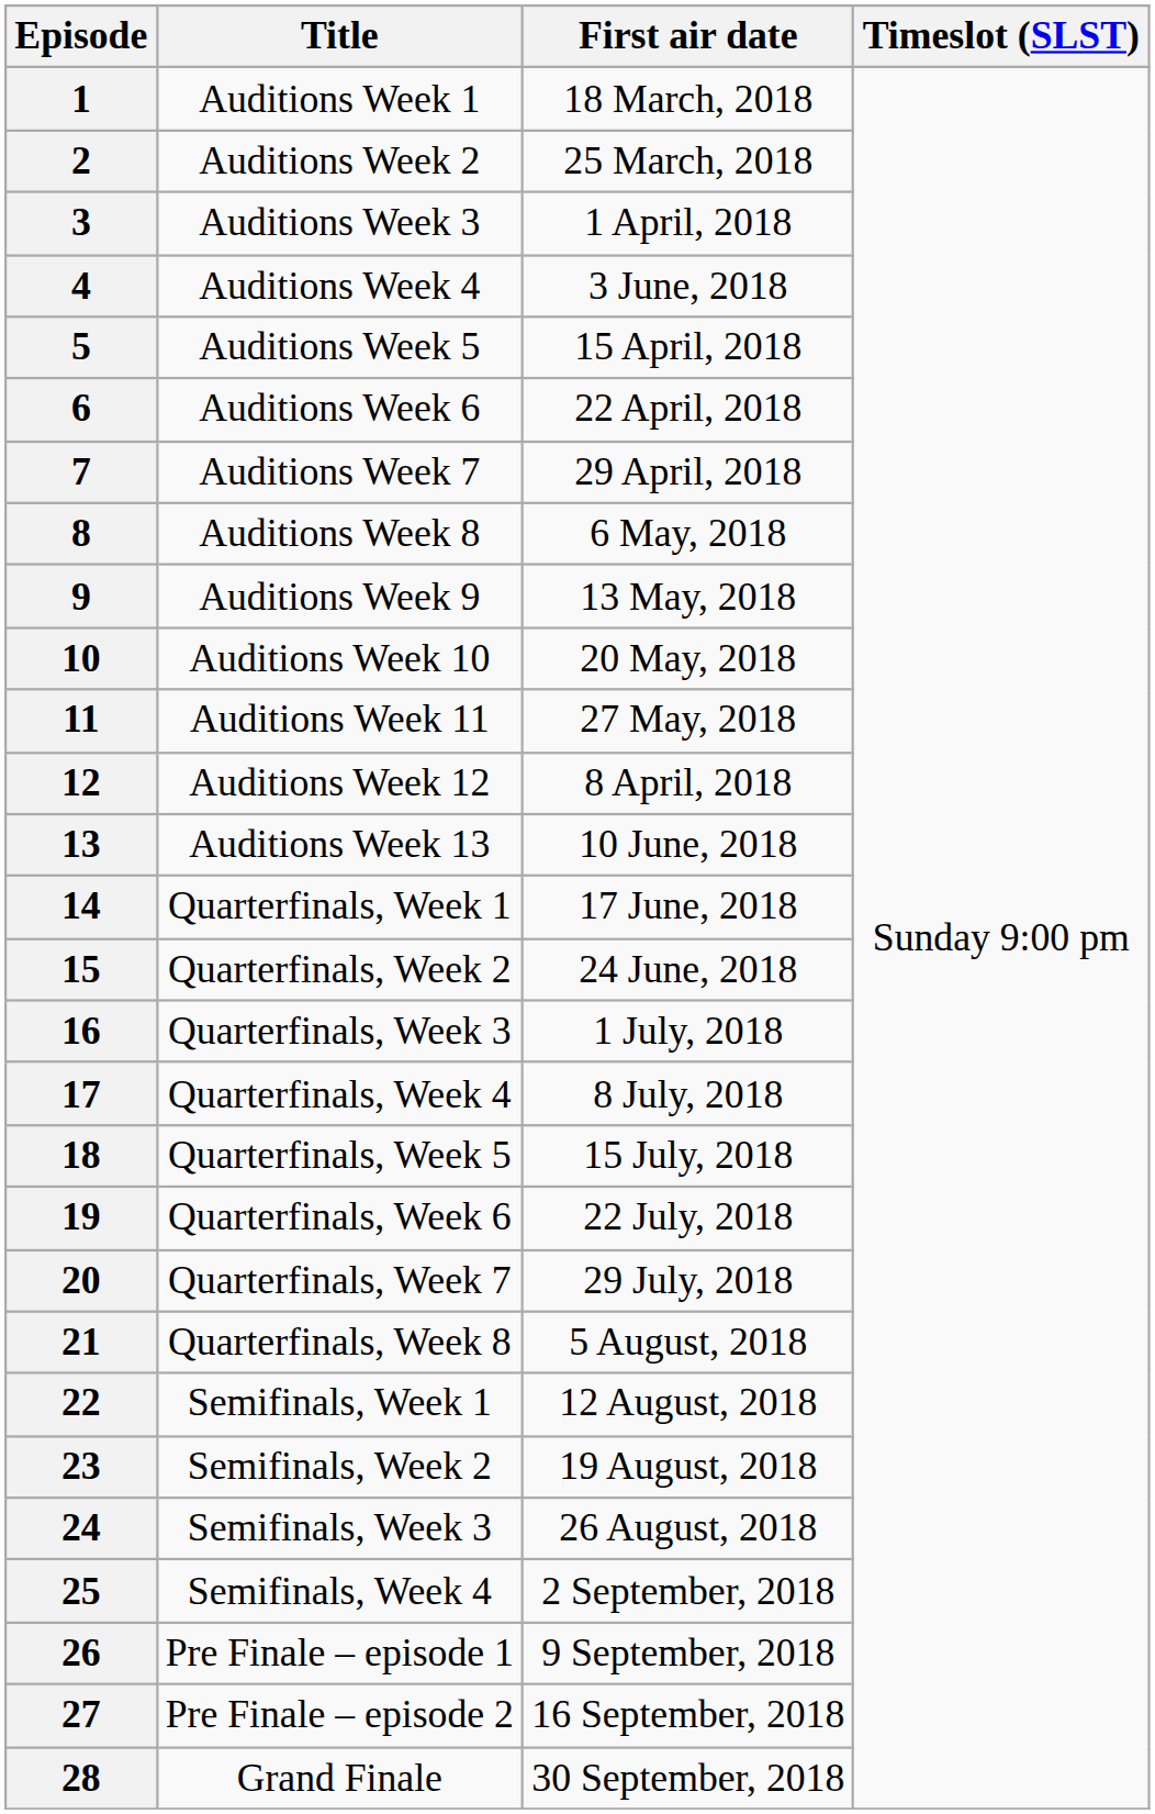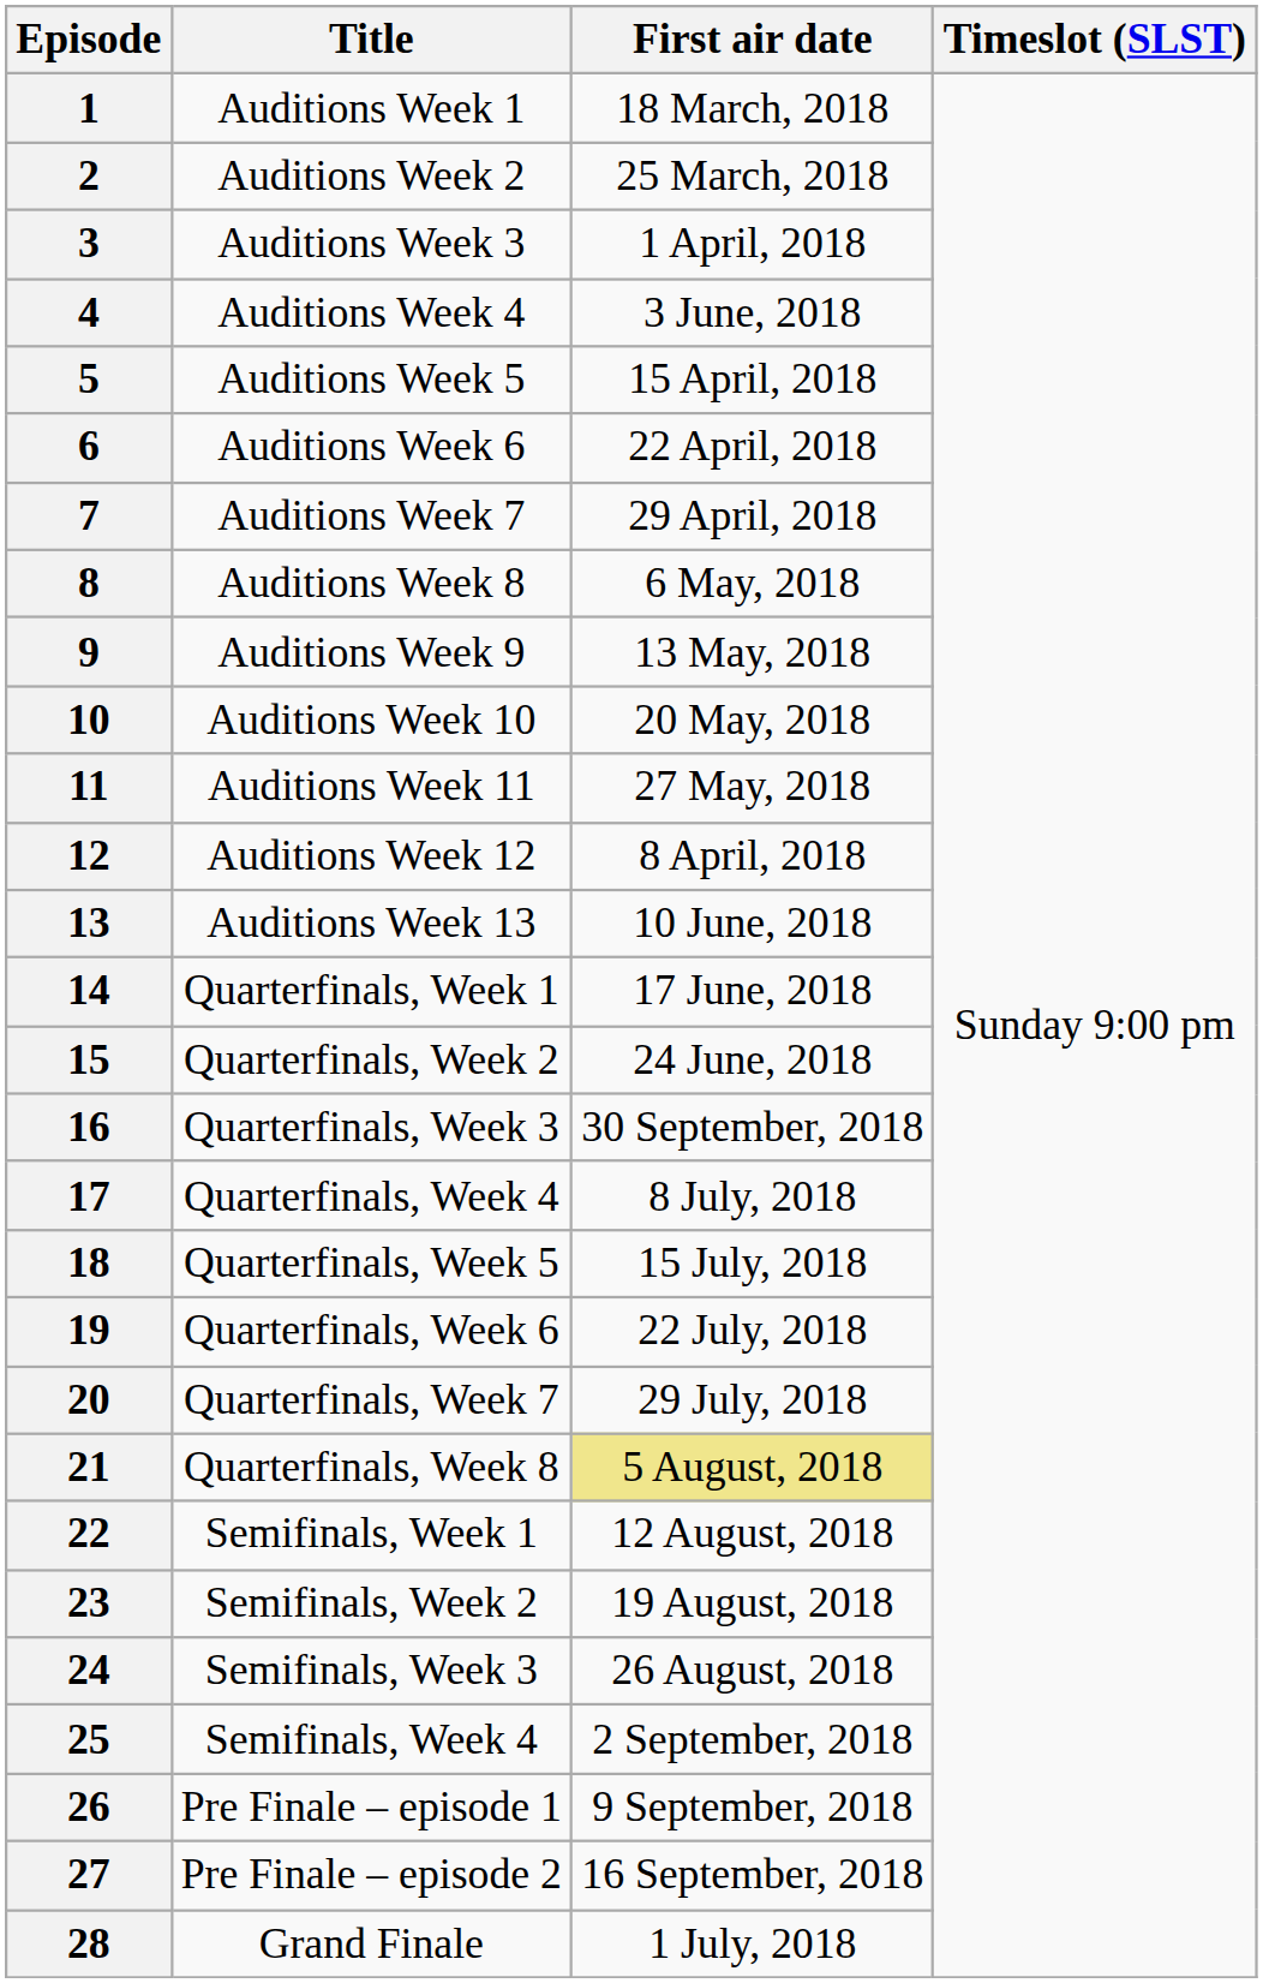16 | First air date: 1 July, 2018 -> 30 September, 2018
21 | First air date: no background -> khaki background
28 | First air date: 30 September, 2018 -> 1 July, 2018
